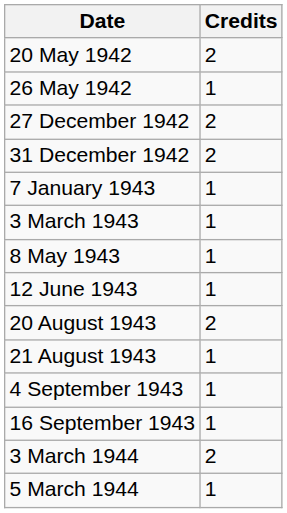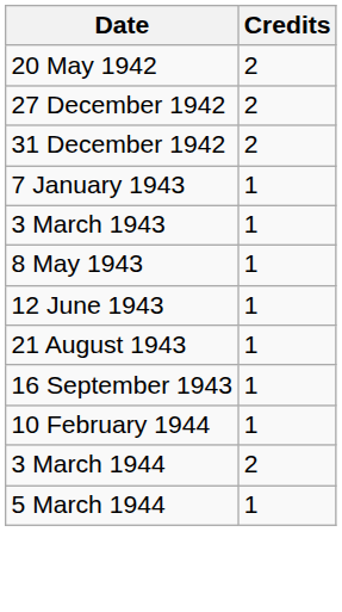- row: 26 May 1942 | 1
- row: 20 August 1943 | 2
- row: 4 September 1943 | 1
+ row: 10 February 1944 | 1
